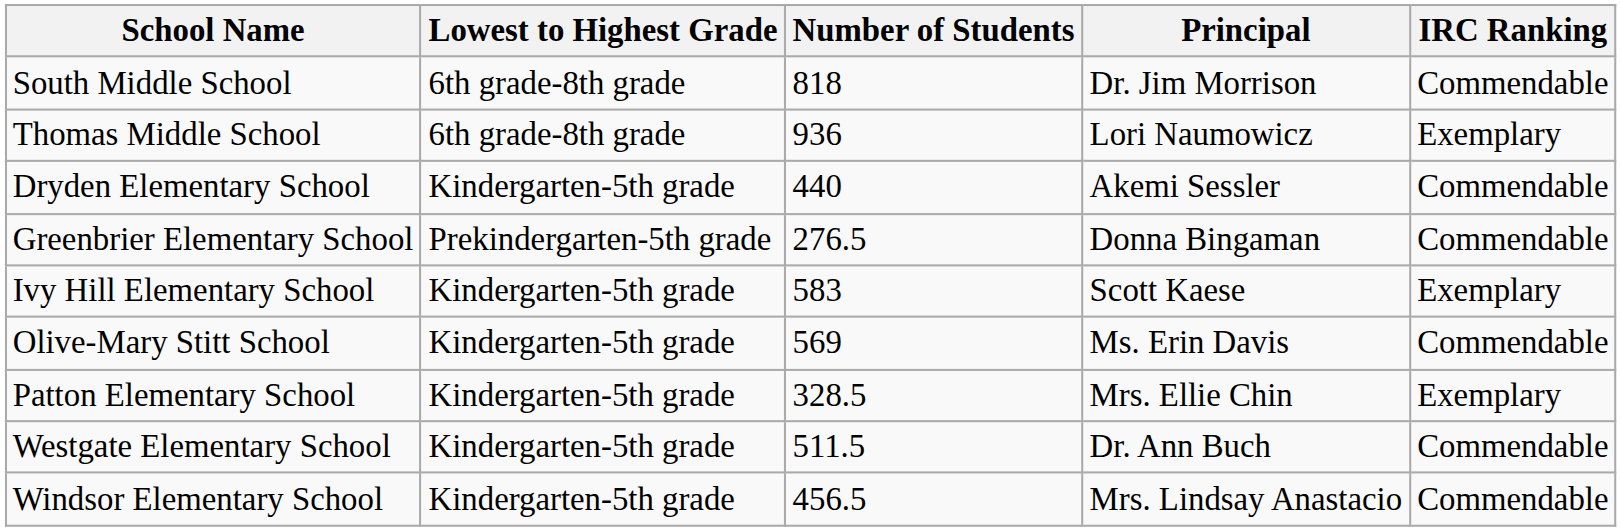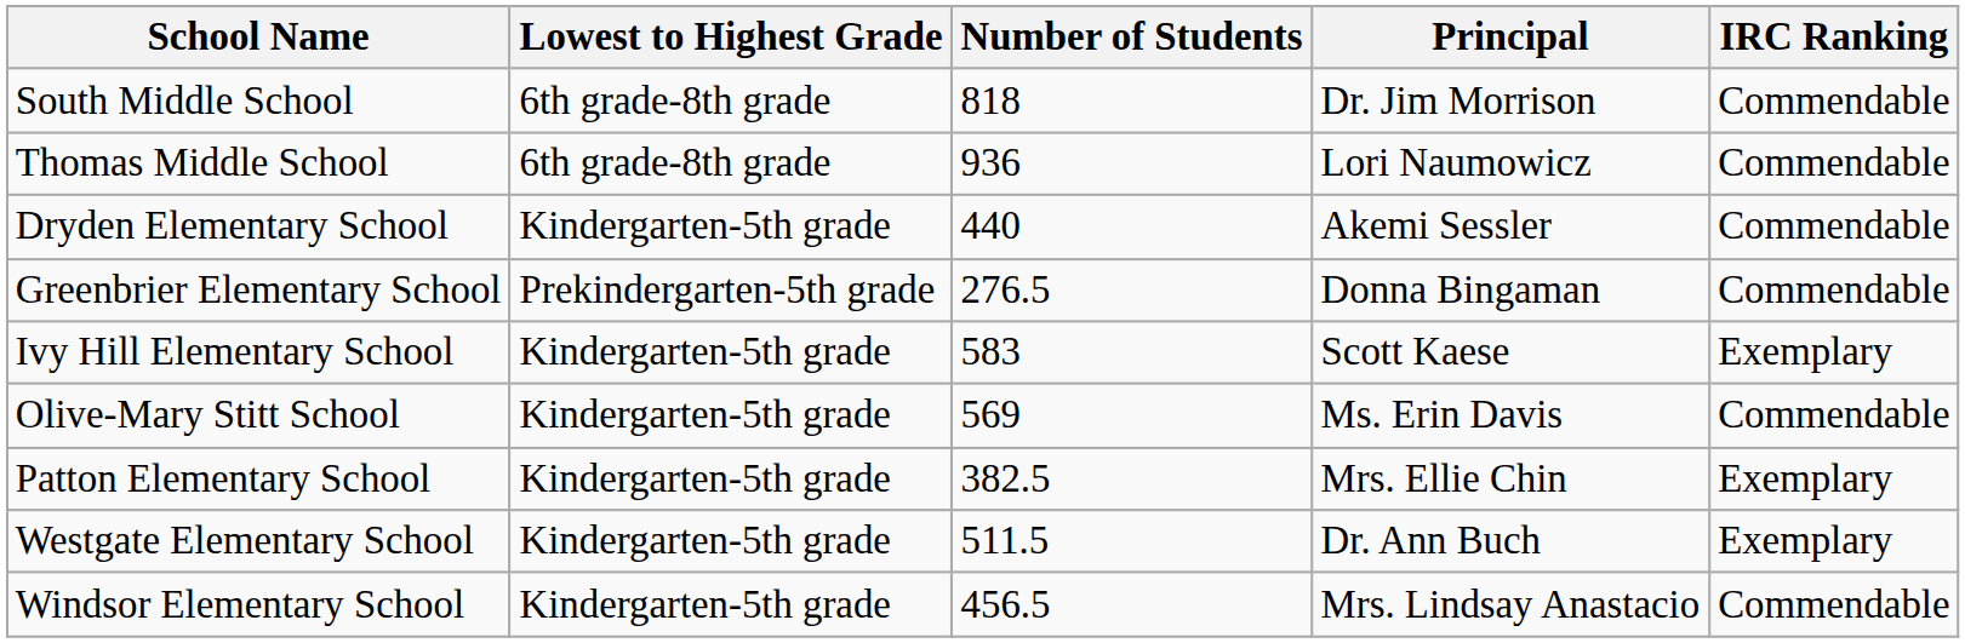Thomas Middle School | IRC Ranking: Exemplary -> Commendable
Patton Elementary School | Number of Students: 328.5 -> 382.5
Westgate Elementary School | IRC Ranking: Commendable -> Exemplary
